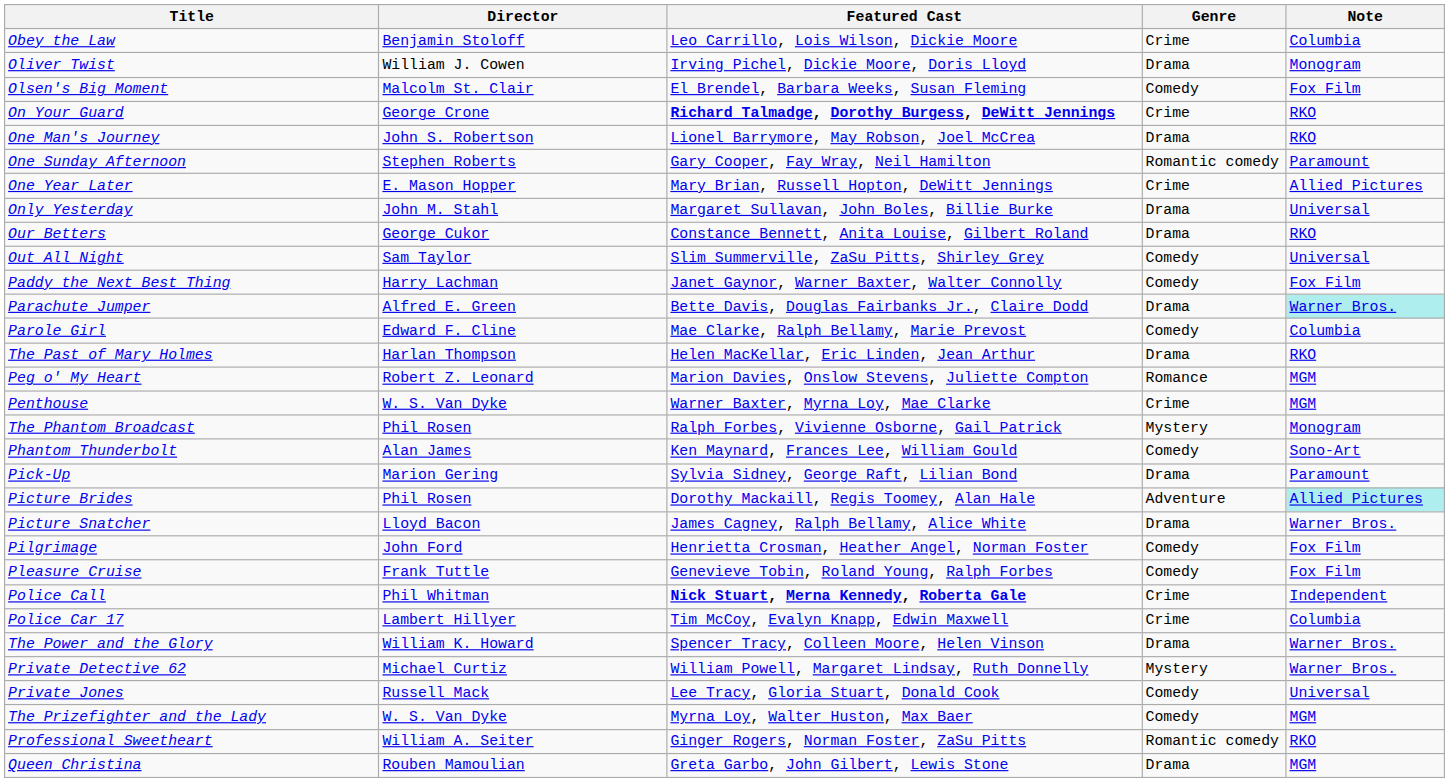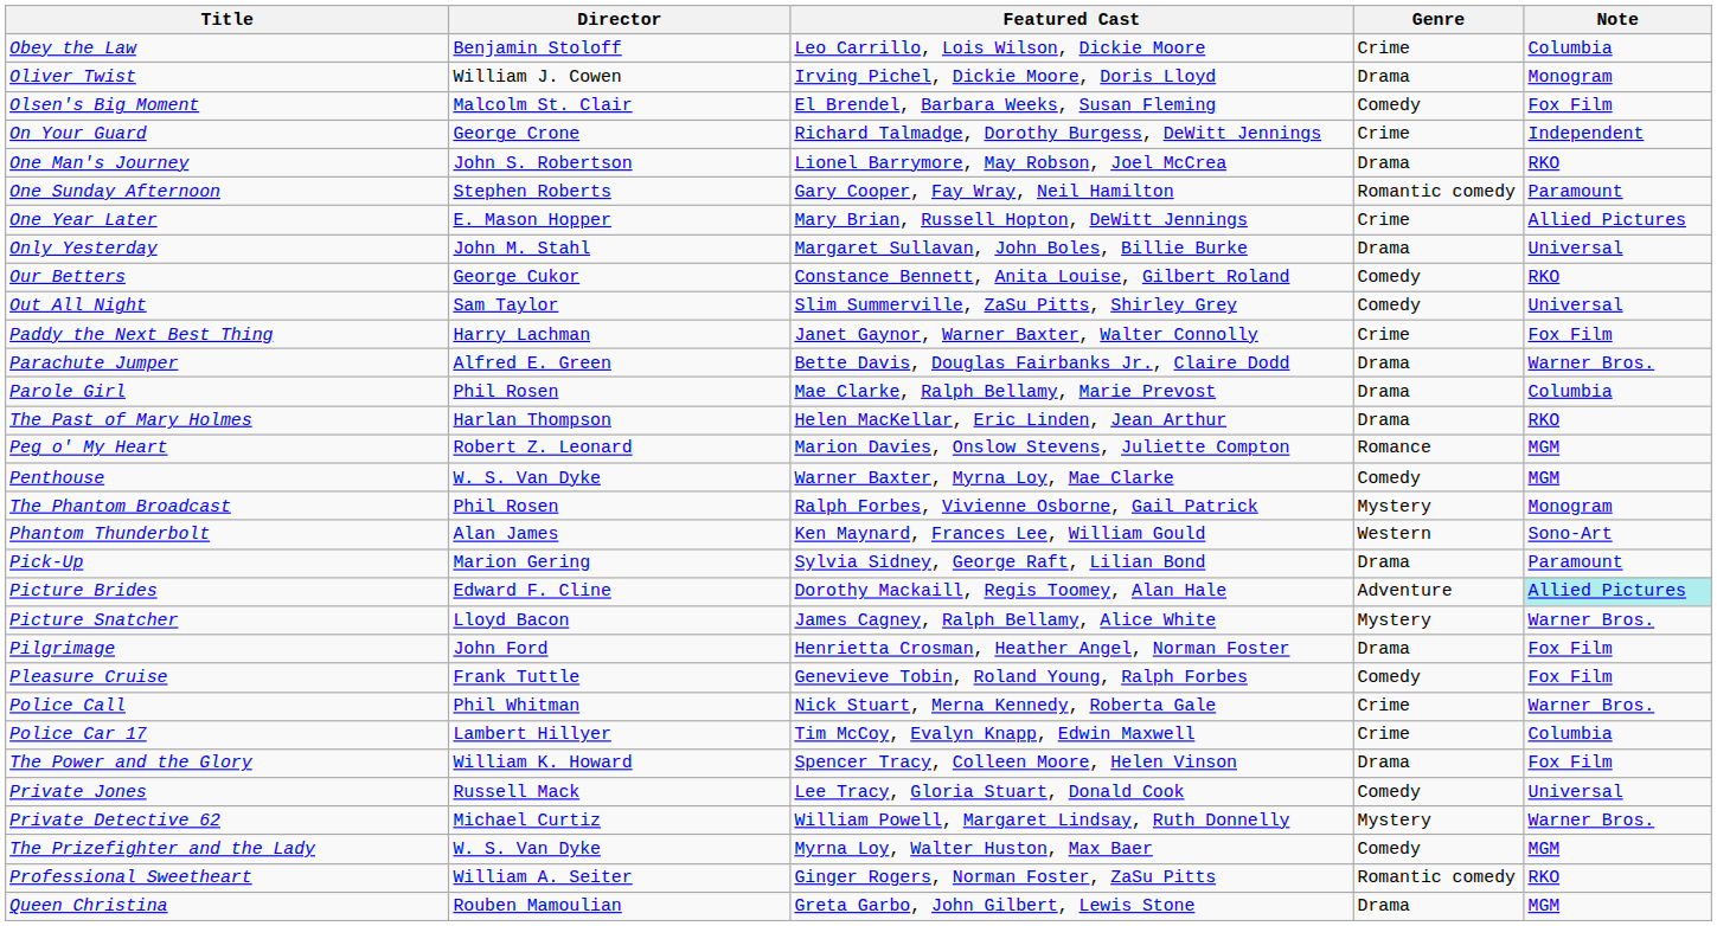On Your Guard | Featured Cast: bold -> normal
On Your Guard | Note: RKO -> Independent
Our Betters | Genre: Drama -> Comedy
Paddy the Next Best Thing | Genre: Comedy -> Crime
Parachute Jumper | Note: paleturquoise background -> no background
Parole Girl | Director: Edward F. Cline -> Phil Rosen
Parole Girl | Genre: Comedy -> Drama
Penthouse | Genre: Crime -> Comedy
Phantom Thunderbolt | Genre: Comedy -> Western
Picture Brides | Director: Phil Rosen -> Edward F. Cline
Picture Snatcher | Genre: Drama -> Mystery
Pilgrimage | Genre: Comedy -> Drama
Police Call | Featured Cast: bold -> normal
Police Call | Note: Independent -> Warner Bros.
The Power and the Glory | Note: Warner Bros. -> Fox Film
rows swapped: Private Detective 62 <-> Private Jones
